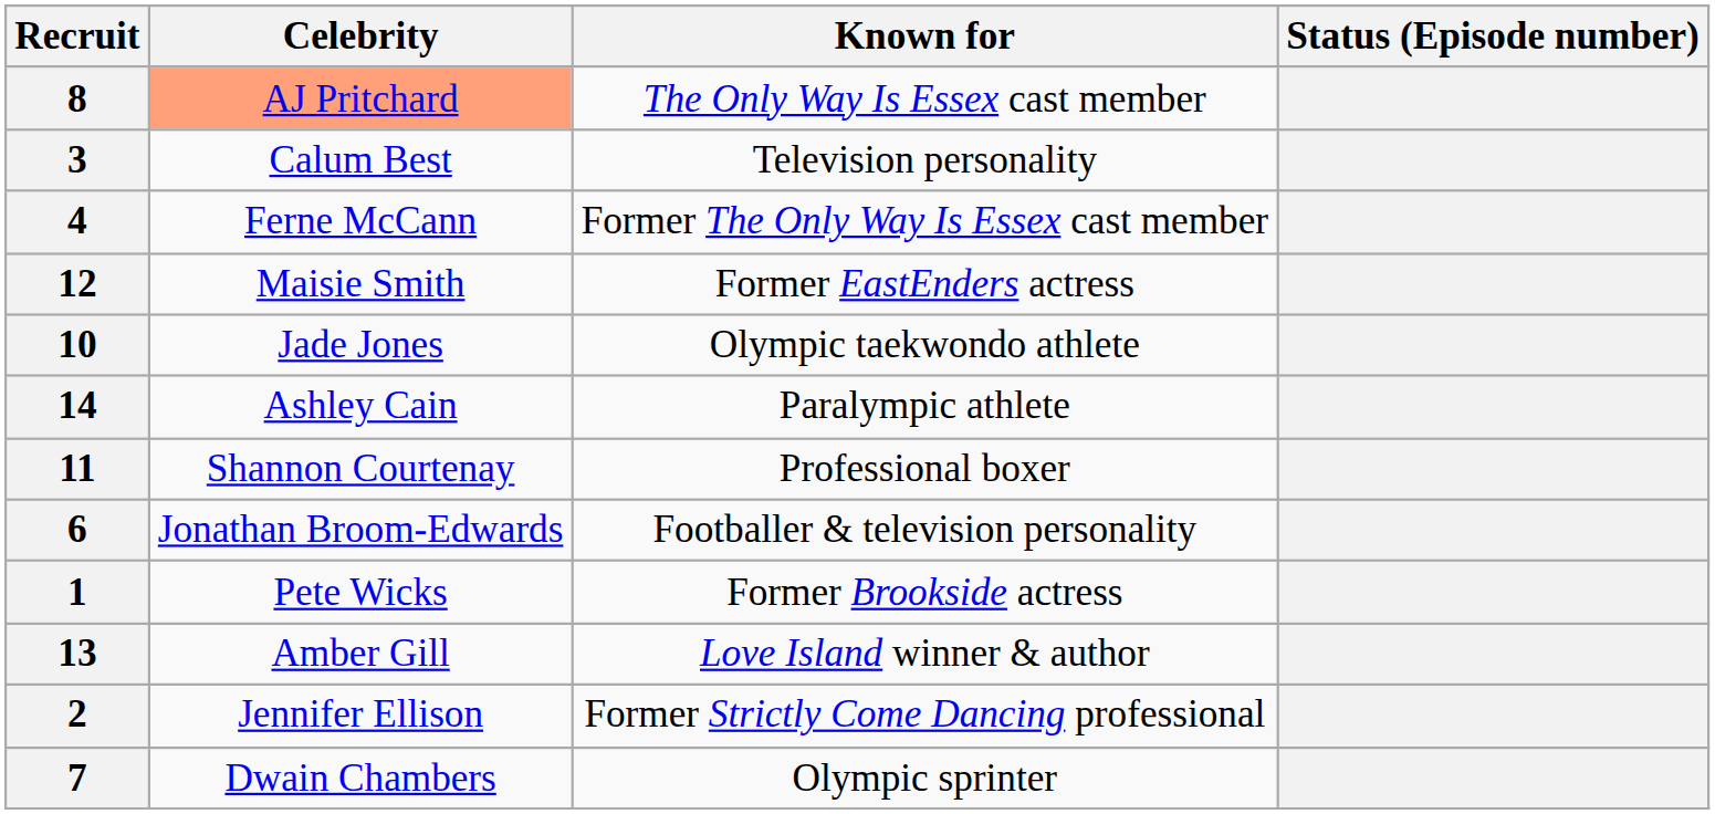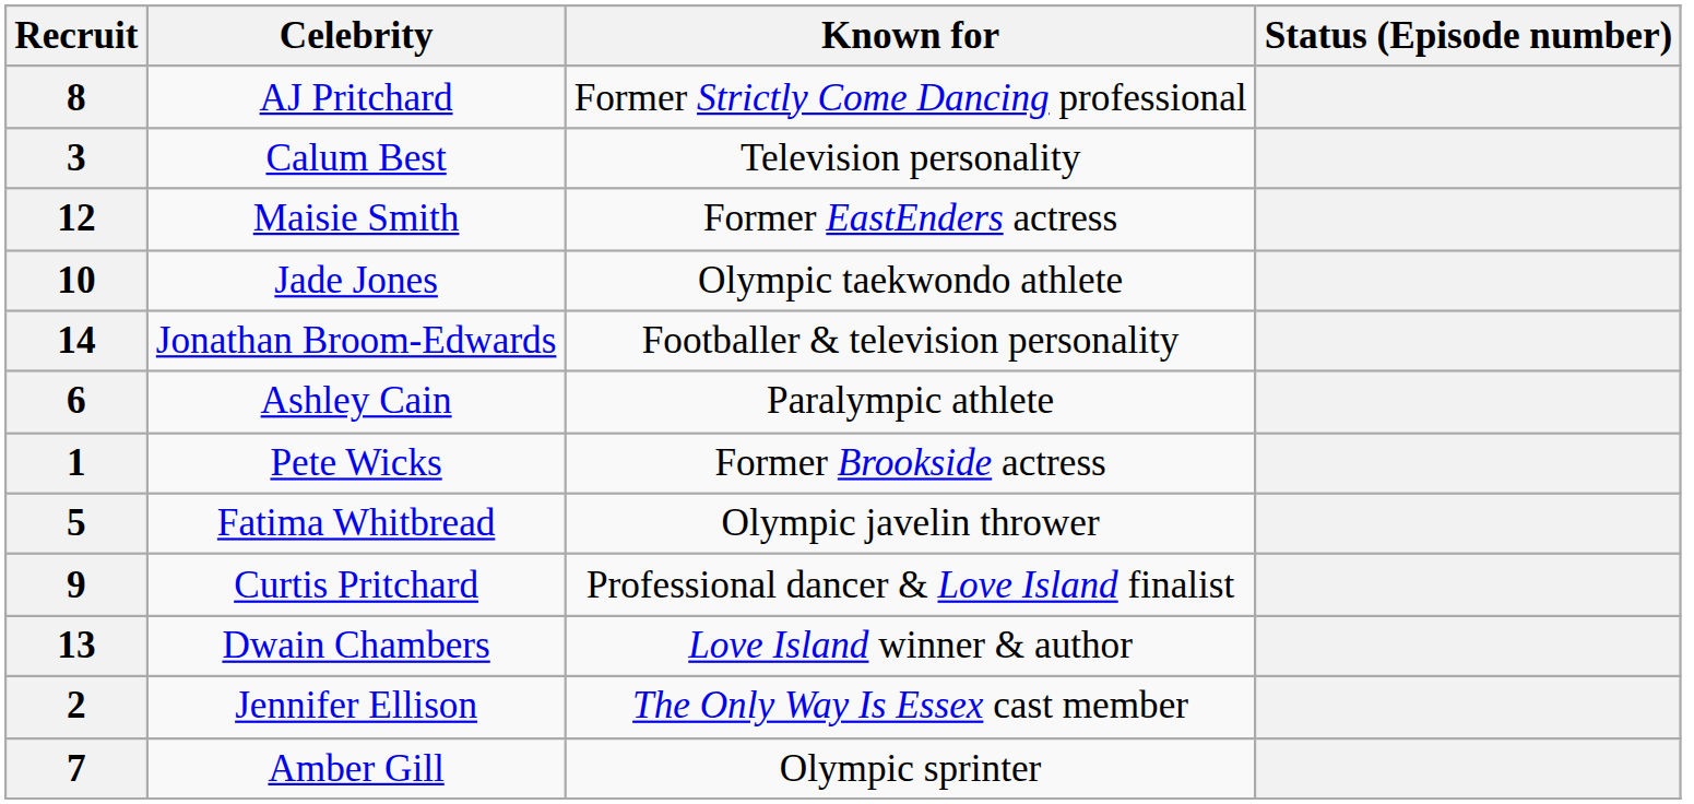8 | Celebrity: lightsalmon background -> no background
8 | Known for: The Only Way Is Essex cast member -> Former Strictly Come Dancing professional
- row: 4 | Ferne McCann | Former The Only Way Is Essex cast member
14 | Celebrity: Ashley Cain -> Jonathan Broom-Edwards
14 | Known for: Paralympic athlete -> Footballer & television personality
- row: 11 | Shannon Courtenay | Professional boxer
6 | Celebrity: Jonathan Broom-Edwards -> Ashley Cain
6 | Known for: Footballer & television personality -> Paralympic athlete
+ row: 5 | Fatima Whitbread | Olympic javelin thrower
+ row: 9 | Curtis Pritchard | Professional dancer & Love Island finalist
13 | Celebrity: Amber Gill -> Dwain Chambers
2 | Known for: Former Strictly Come Dancing professional -> The Only Way Is Essex cast member
7 | Celebrity: Dwain Chambers -> Amber Gill
